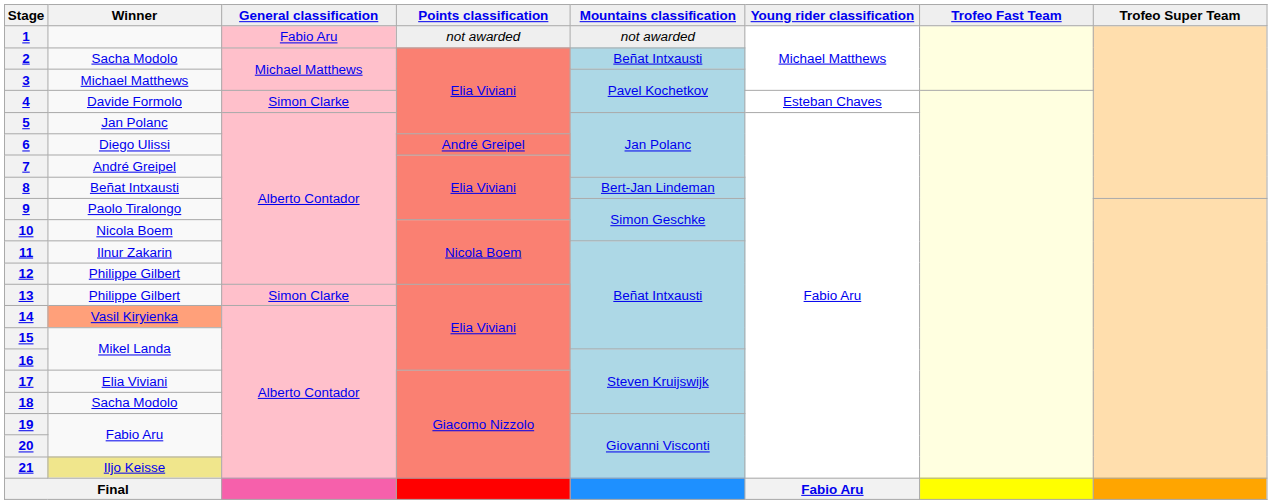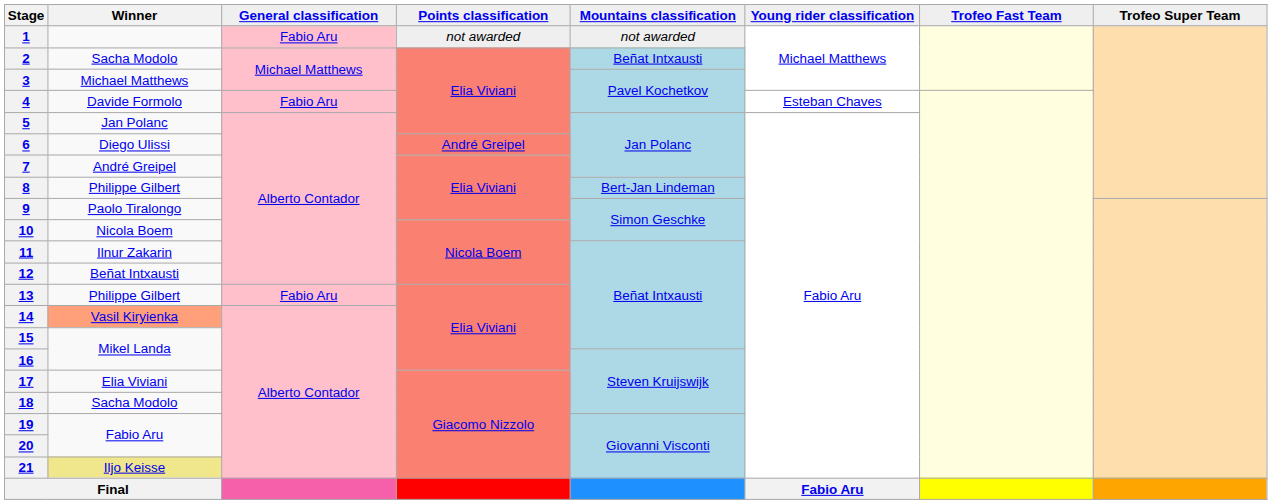4 | General classification: Simon Clarke -> Fabio Aru
8 | Winner: Beñat Intxausti -> Philippe Gilbert
12 | Winner: Philippe Gilbert -> Beñat Intxausti
13 | General classification: Simon Clarke -> Fabio Aru
